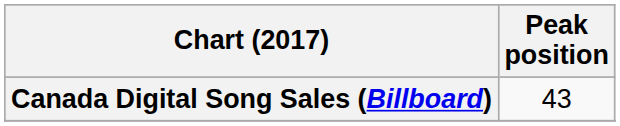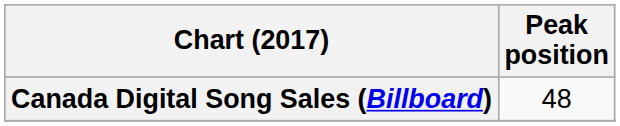Canada Digital Song Sales (Billboard) | Peak position: 43 -> 48
